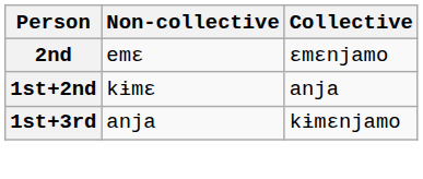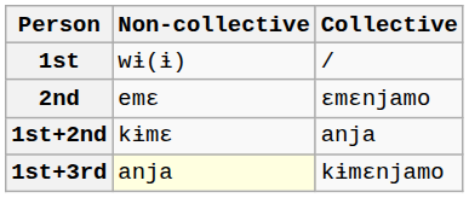+ row: 1st | wɨ(ɨ) | /
1st+3rd | Non-collective: no background -> lightyellow background
